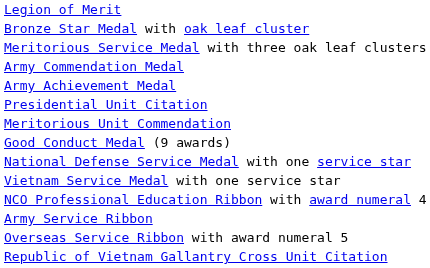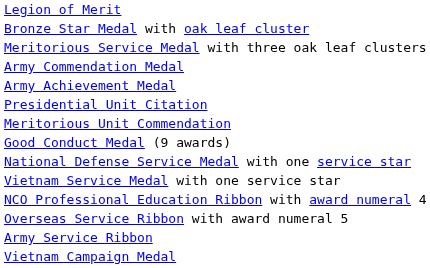rows swapped: Army Service Ribbon <-> Overseas Service Ribbon with award numeral 5
- row: Republic of Vietnam Gallantry Cross Unit Citation
+ row: Vietnam Campaign Medal
